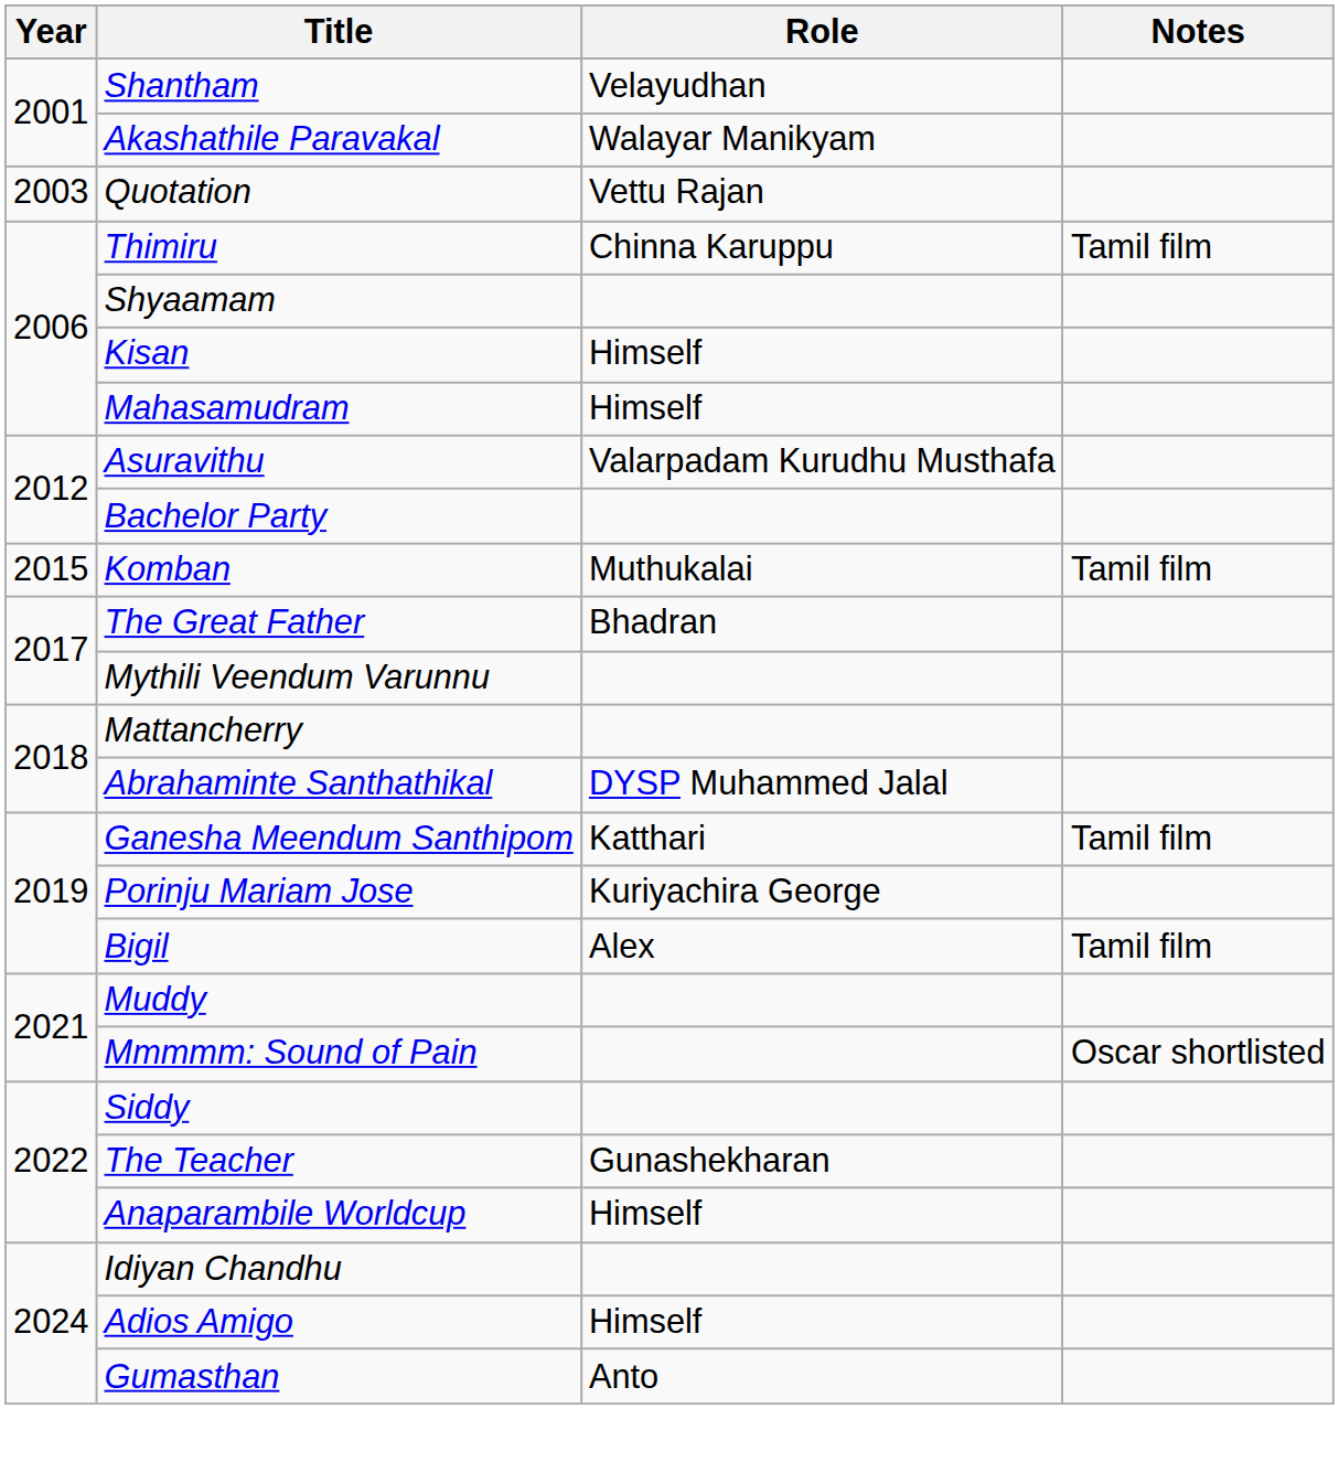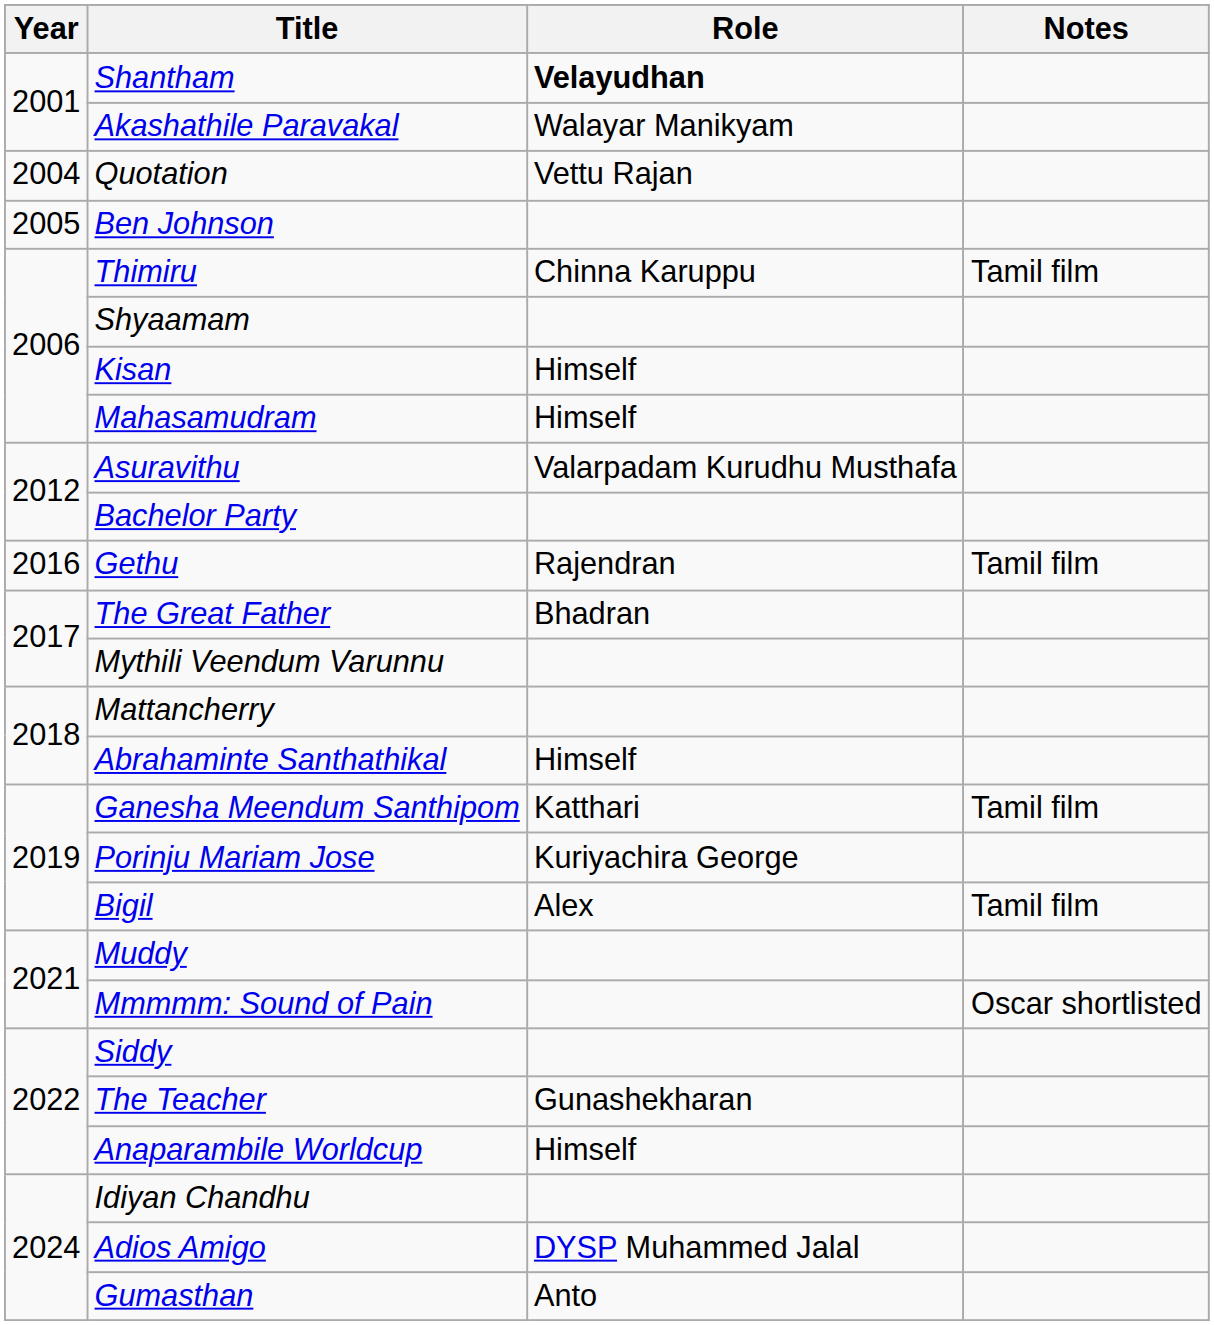Shantham | Role: normal -> bold
Quotation | Year: 2003 -> 2004
+ row: 2005 | Ben Johnson
- row: 2015 | Komban | Muthukalai | Tamil film
+ row: 2016 | Gethu | Rajendran | Tamil film
Abrahaminte Santhathikal | Role: DYSP Muhammed Jalal -> Himself
Adios Amigo | Role: Himself -> DYSP Muhammed Jalal
